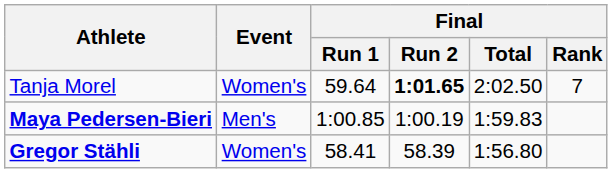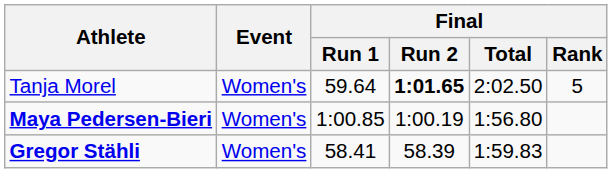Tanja Morel | Final / Rank: 7 -> 5
Maya Pedersen-Bieri | Event: Men's -> Women's
Maya Pedersen-Bieri | Final / Total: 1:59.83 -> 1:56.80
Gregor Stähli | Final / Total: 1:56.80 -> 1:59.83
